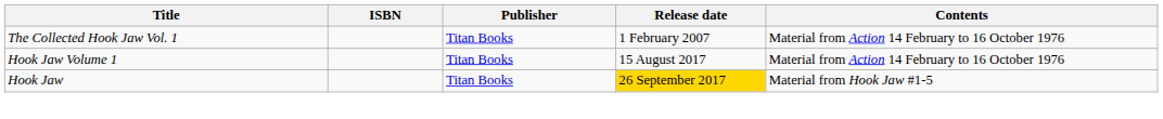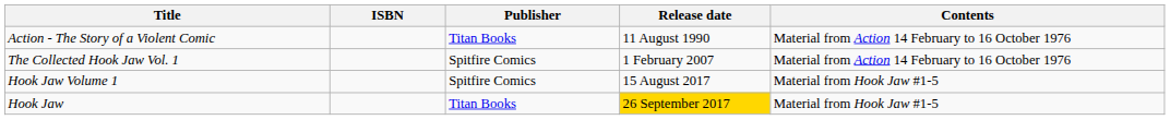+ row: Action - The Story of a Violent Comic | Titan Books | 11 August 1990 | Material from Action 14 February to 16 October 1976
The Collected Hook Jaw Vol. 1 | Publisher: Titan Books -> Spitfire Comics
Hook Jaw Volume 1 | Publisher: Titan Books -> Spitfire Comics
Hook Jaw Volume 1 | Contents: Material from Action 14 February to 16 October 1976 -> Material from Hook Jaw #1-5
